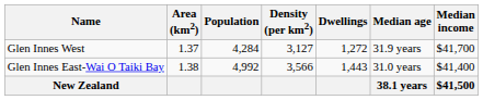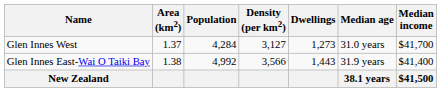Glen Innes West | Dwellings: 1,272 -> 1,273
Glen Innes West | Median age: 31.9 years -> 31.0 years
Glen Innes East-Wai O Taiki Bay | Median age: 31.0 years -> 31.9 years
